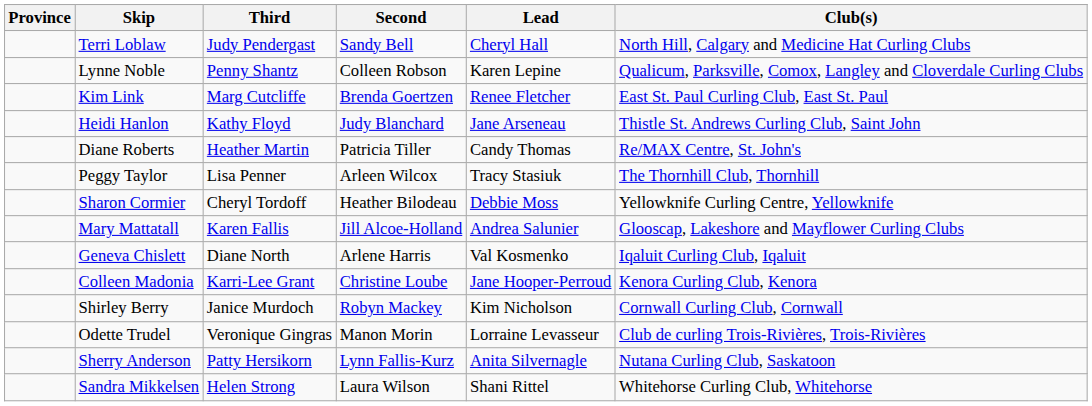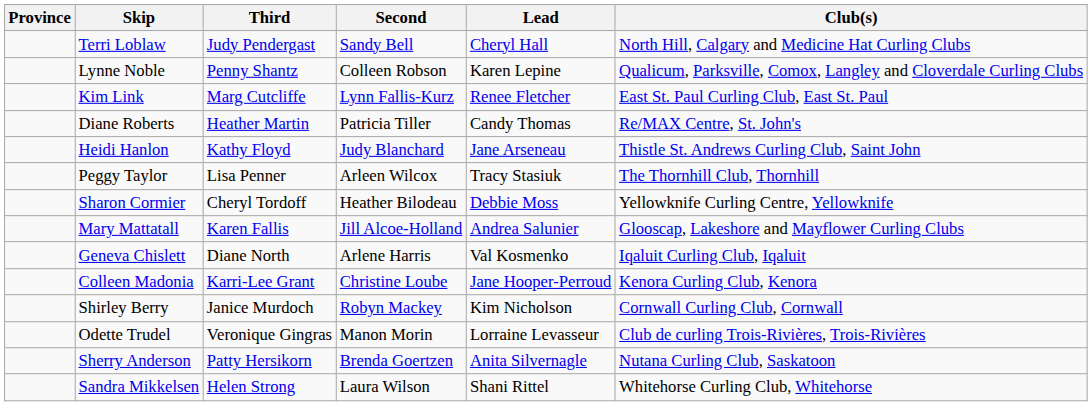Kim Link | Second: Brenda Goertzen -> Lynn Fallis-Kurz
rows swapped: Heidi Hanlon <-> Diane Roberts
Sherry Anderson | Second: Lynn Fallis-Kurz -> Brenda Goertzen
